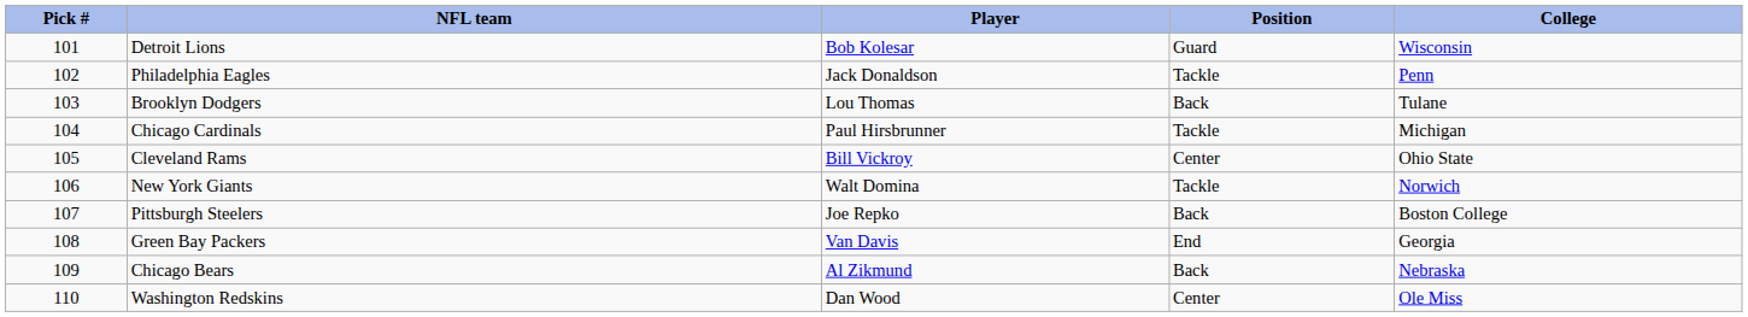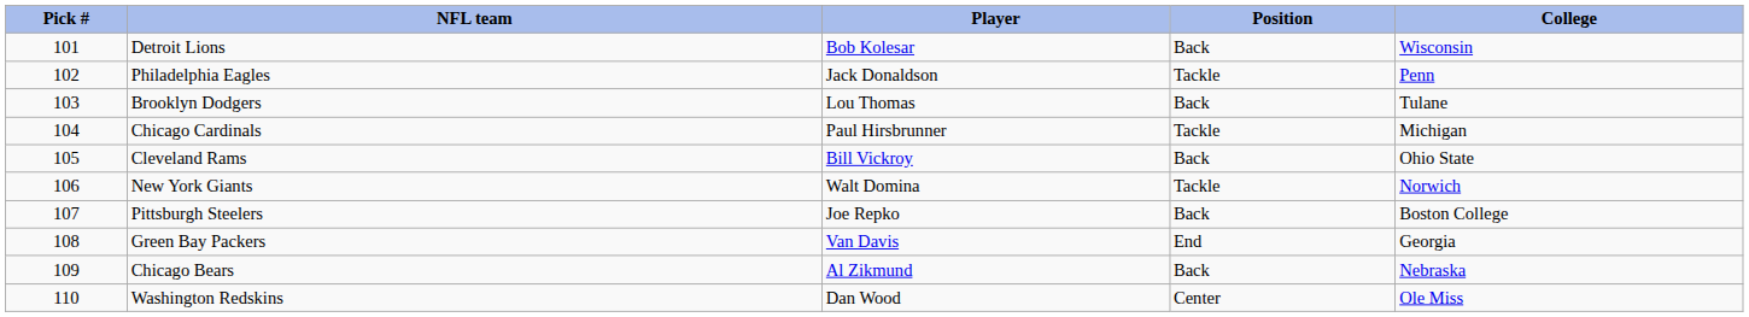Detroit Lions | Position: Guard -> Back
Cleveland Rams | Position: Center -> Back
